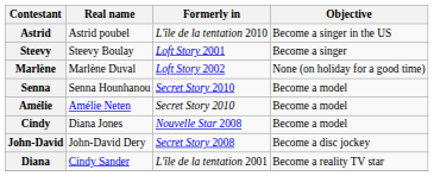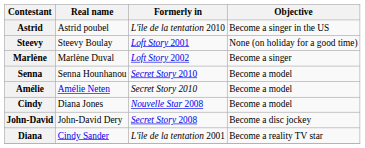Steevy | Objective: Become a singer -> None (on holiday for a good time)
Marlène | Objective: None (on holiday for a good time) -> Become a singer
